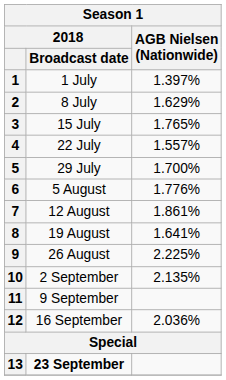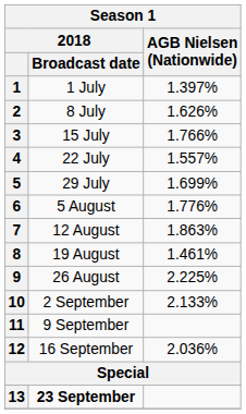2 | AGB Nielsen (Nationwide): 1.629% -> 1.626%
3 | AGB Nielsen (Nationwide): 1.765% -> 1.766%
5 | AGB Nielsen (Nationwide): 1.700% -> 1.699%
7 | AGB Nielsen (Nationwide): 1.861% -> 1.863%
8 | AGB Nielsen (Nationwide): 1.641% -> 1.461%
10 | AGB Nielsen (Nationwide): 2.135% -> 2.133%
